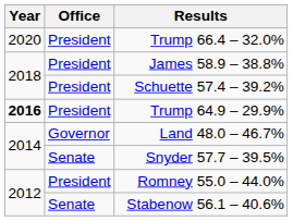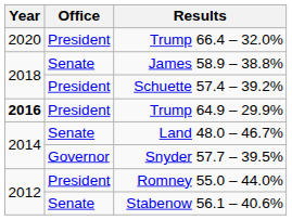James 58.9 – 38.8% | Office: President -> Senate
Land 48.0 – 46.7% | Office: Governor -> Senate
Snyder 57.7 – 39.5% | Office: Senate -> Governor
